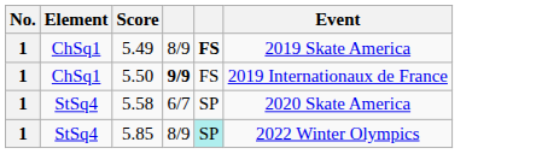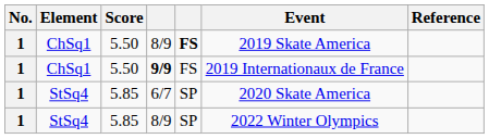+ column: Reference
ChSq1 / 8/9 | Score: 5.49 -> 5.50
6/7 | Score: 5.58 -> 5.85
StSq4 / 8/9 | column 5: paleturquoise background -> no background
